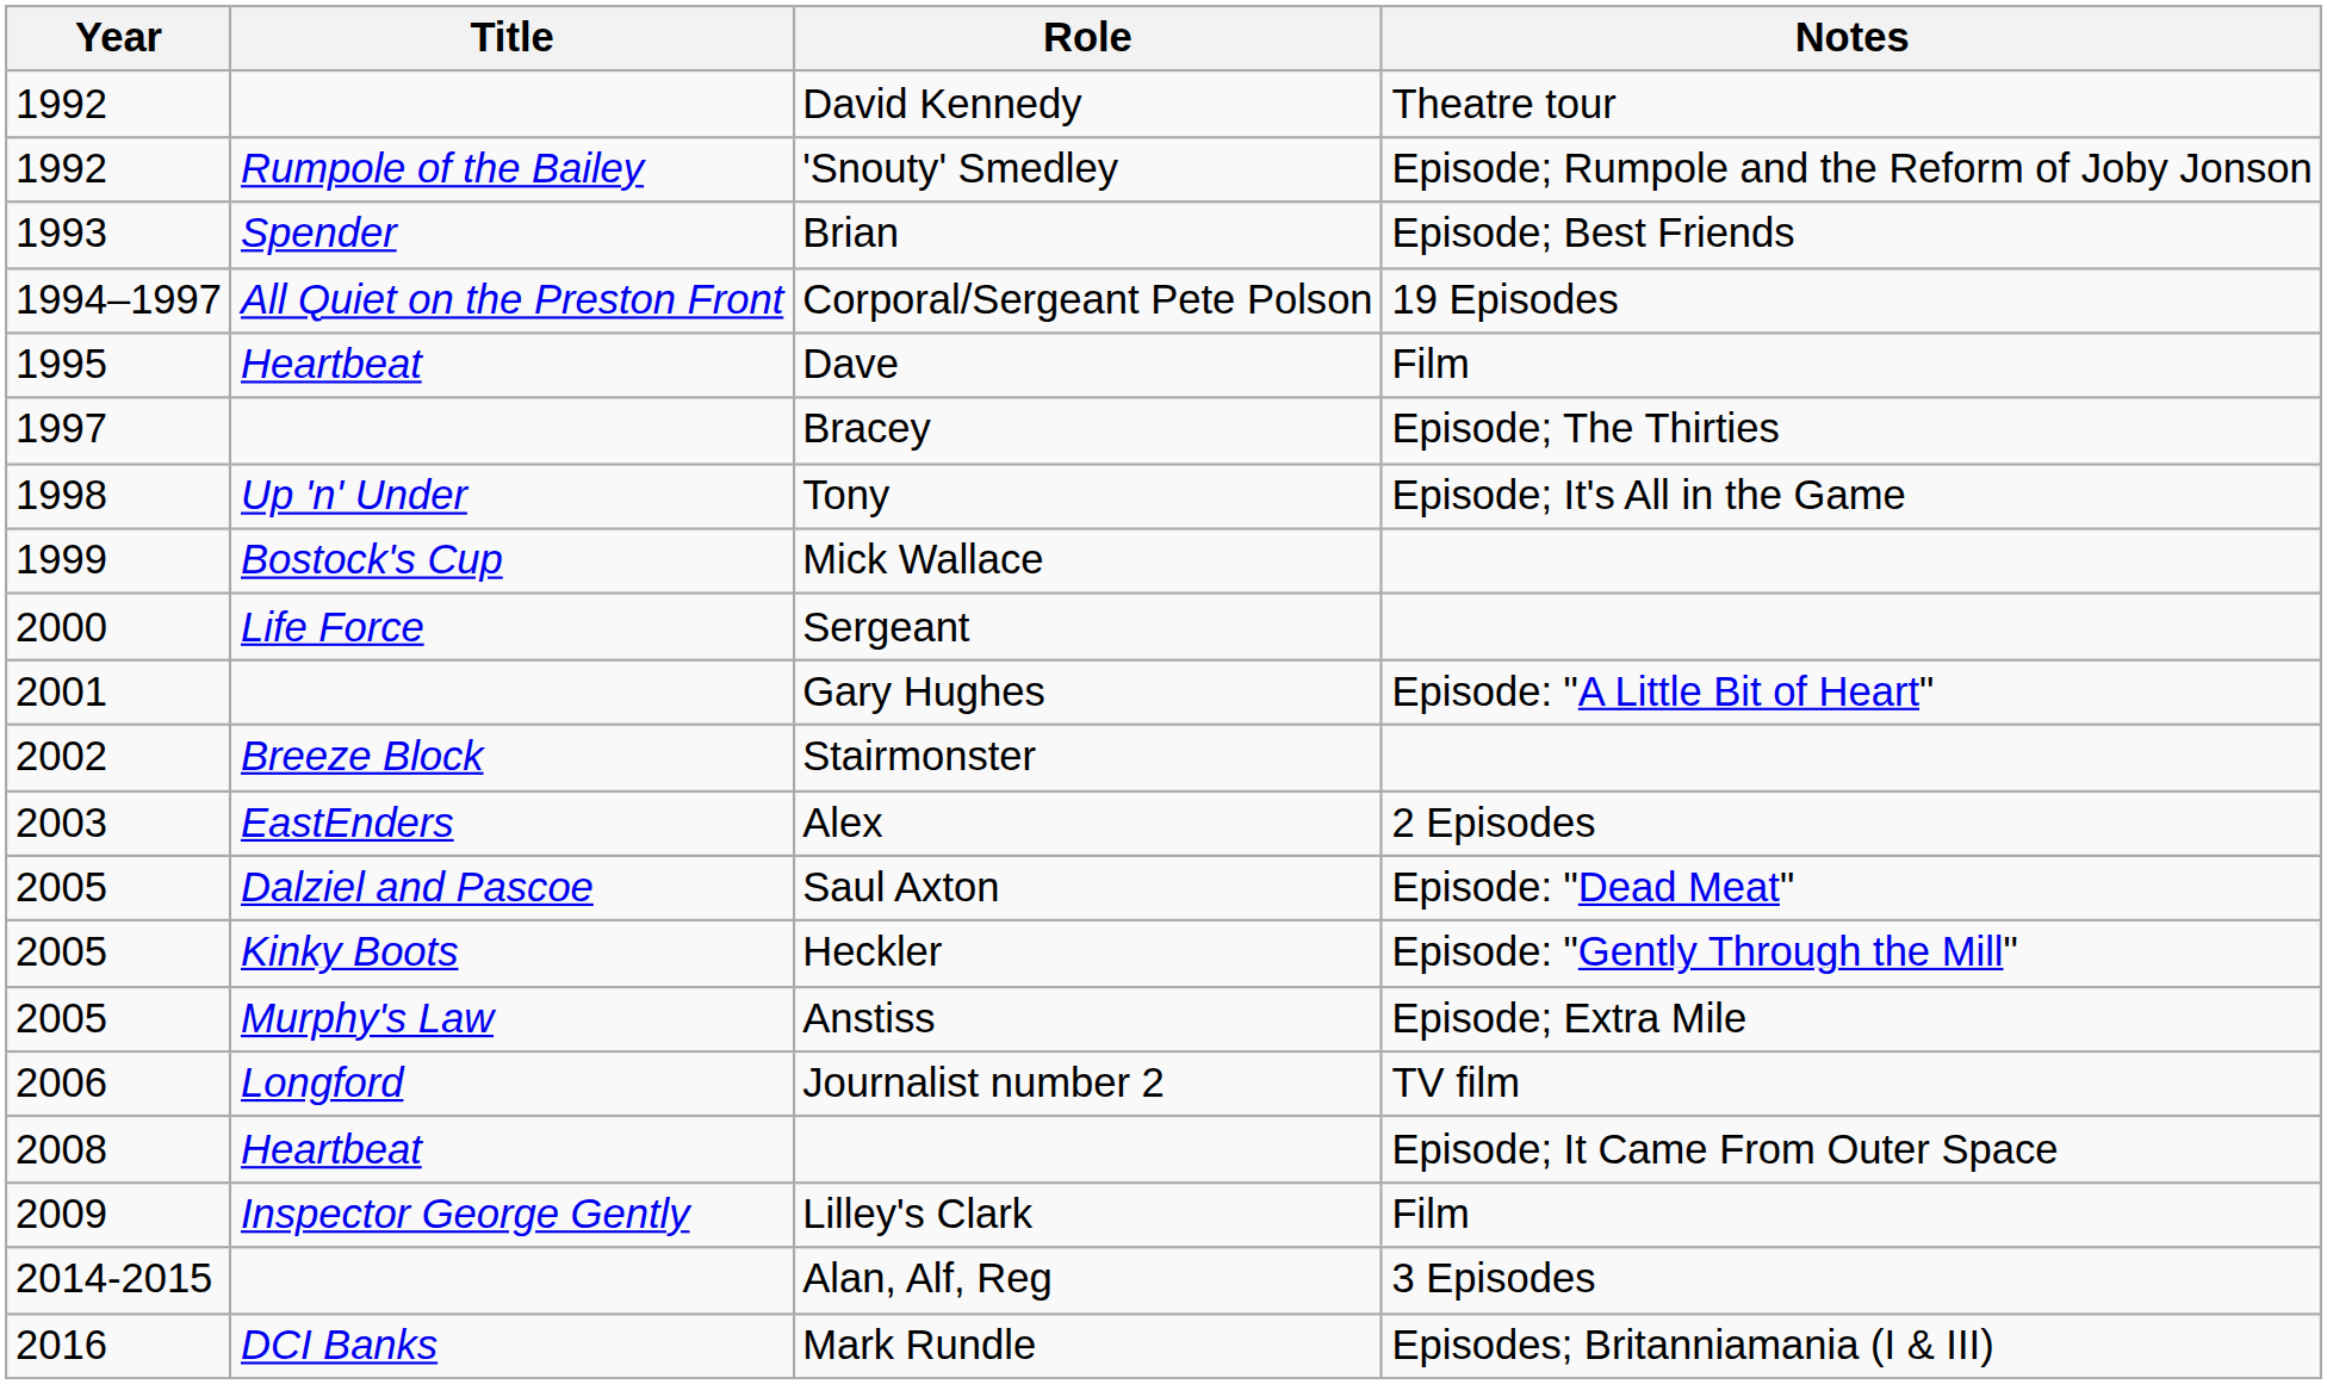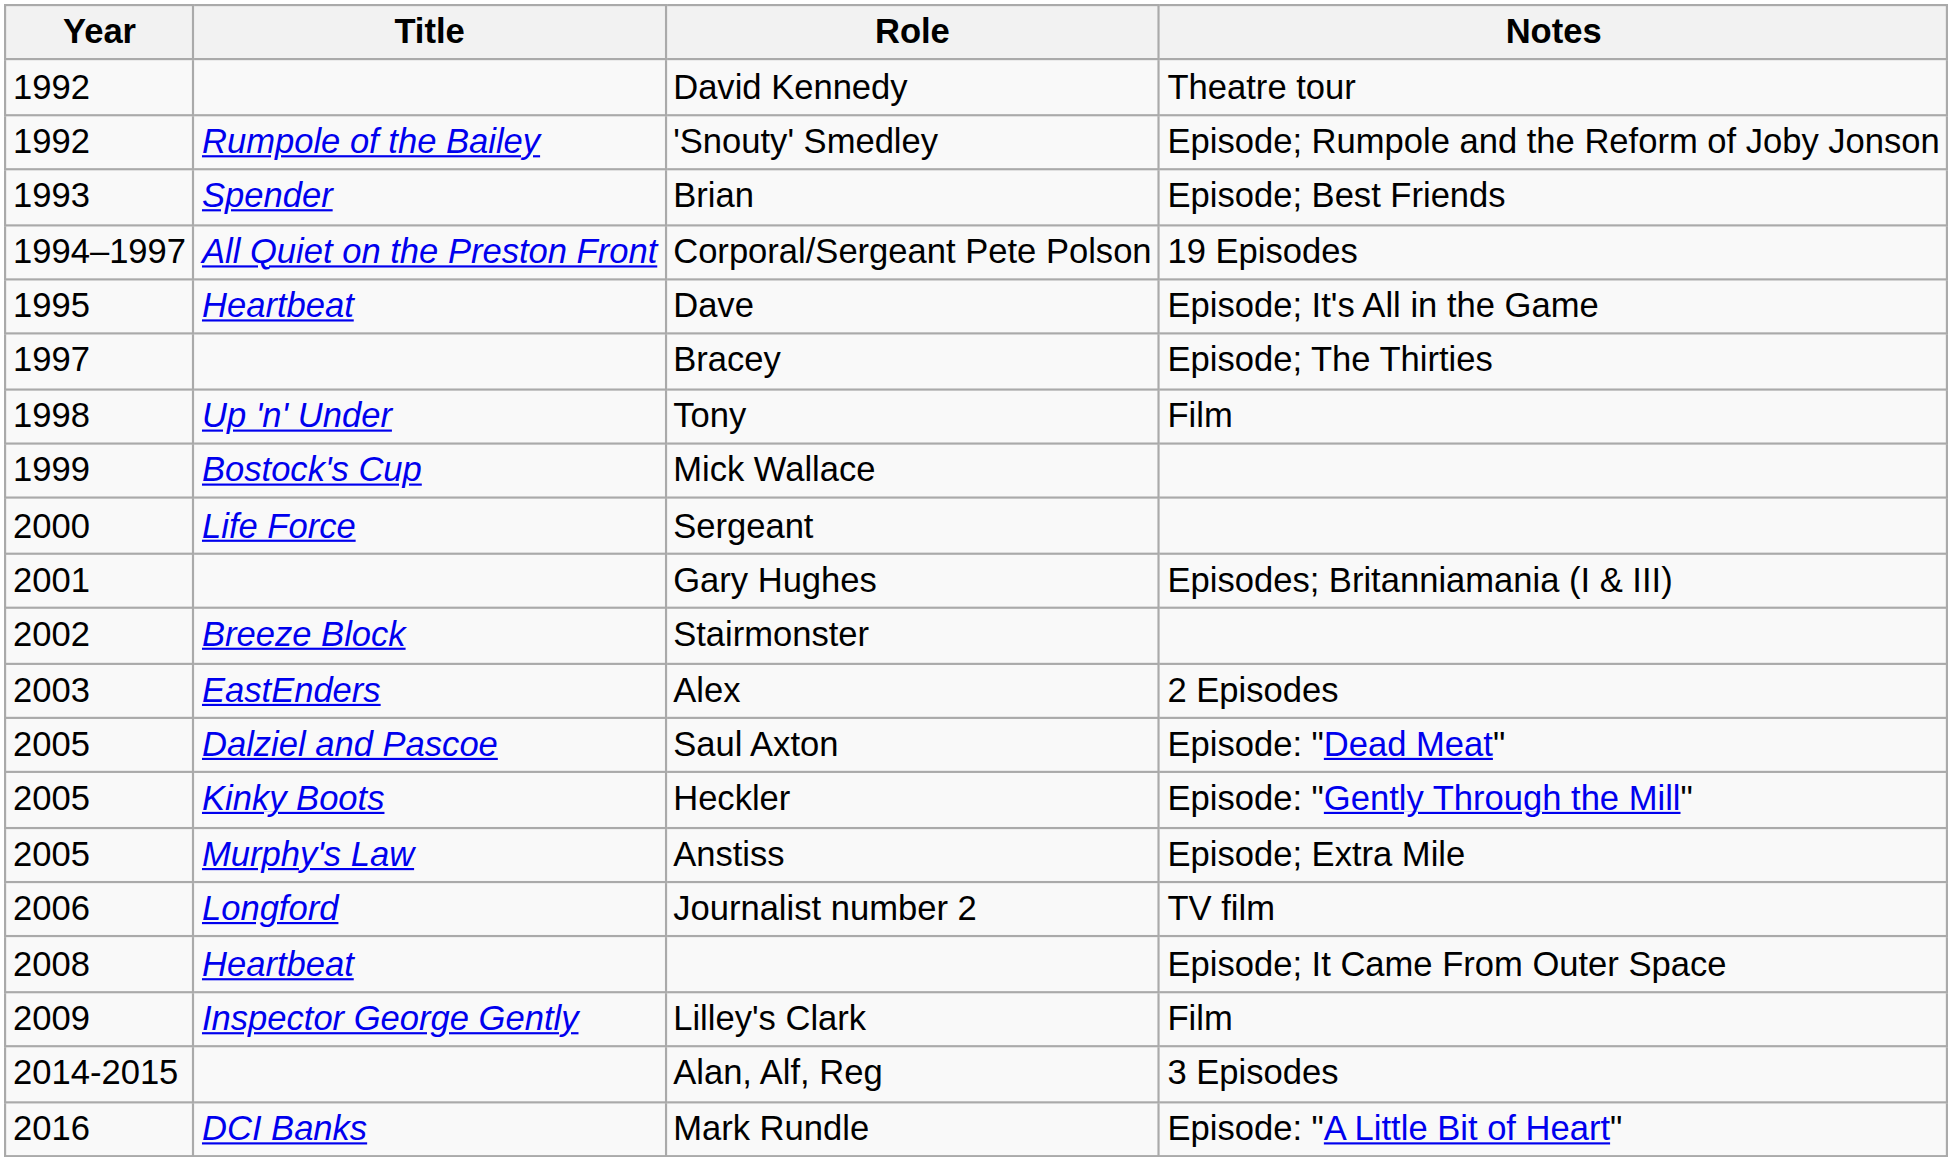Dave | Notes: Film -> Episode; It's All in the Game
Tony | Notes: Episode; It's All in the Game -> Film
Gary Hughes | Notes: Episode: "A Little Bit of Heart" -> Episodes; Britanniamania (I & III)
Mark Rundle | Notes: Episodes; Britanniamania (I & III) -> Episode: "A Little Bit of Heart"
